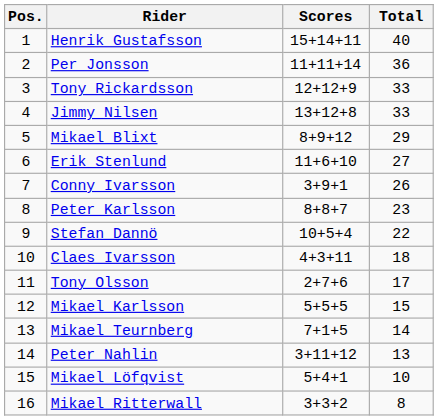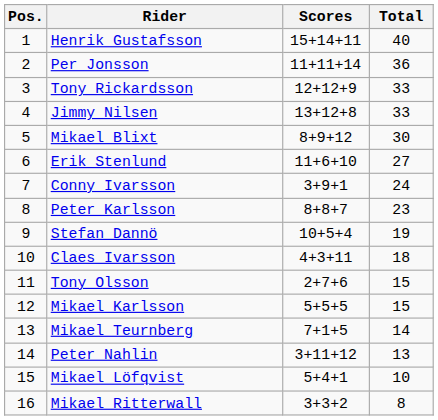Mikael Blixt | Total: 29 -> 30
Conny Ivarsson | Total: 26 -> 24
Stefan Dannö | Total: 22 -> 19
Tony Olsson | Total: 17 -> 15
